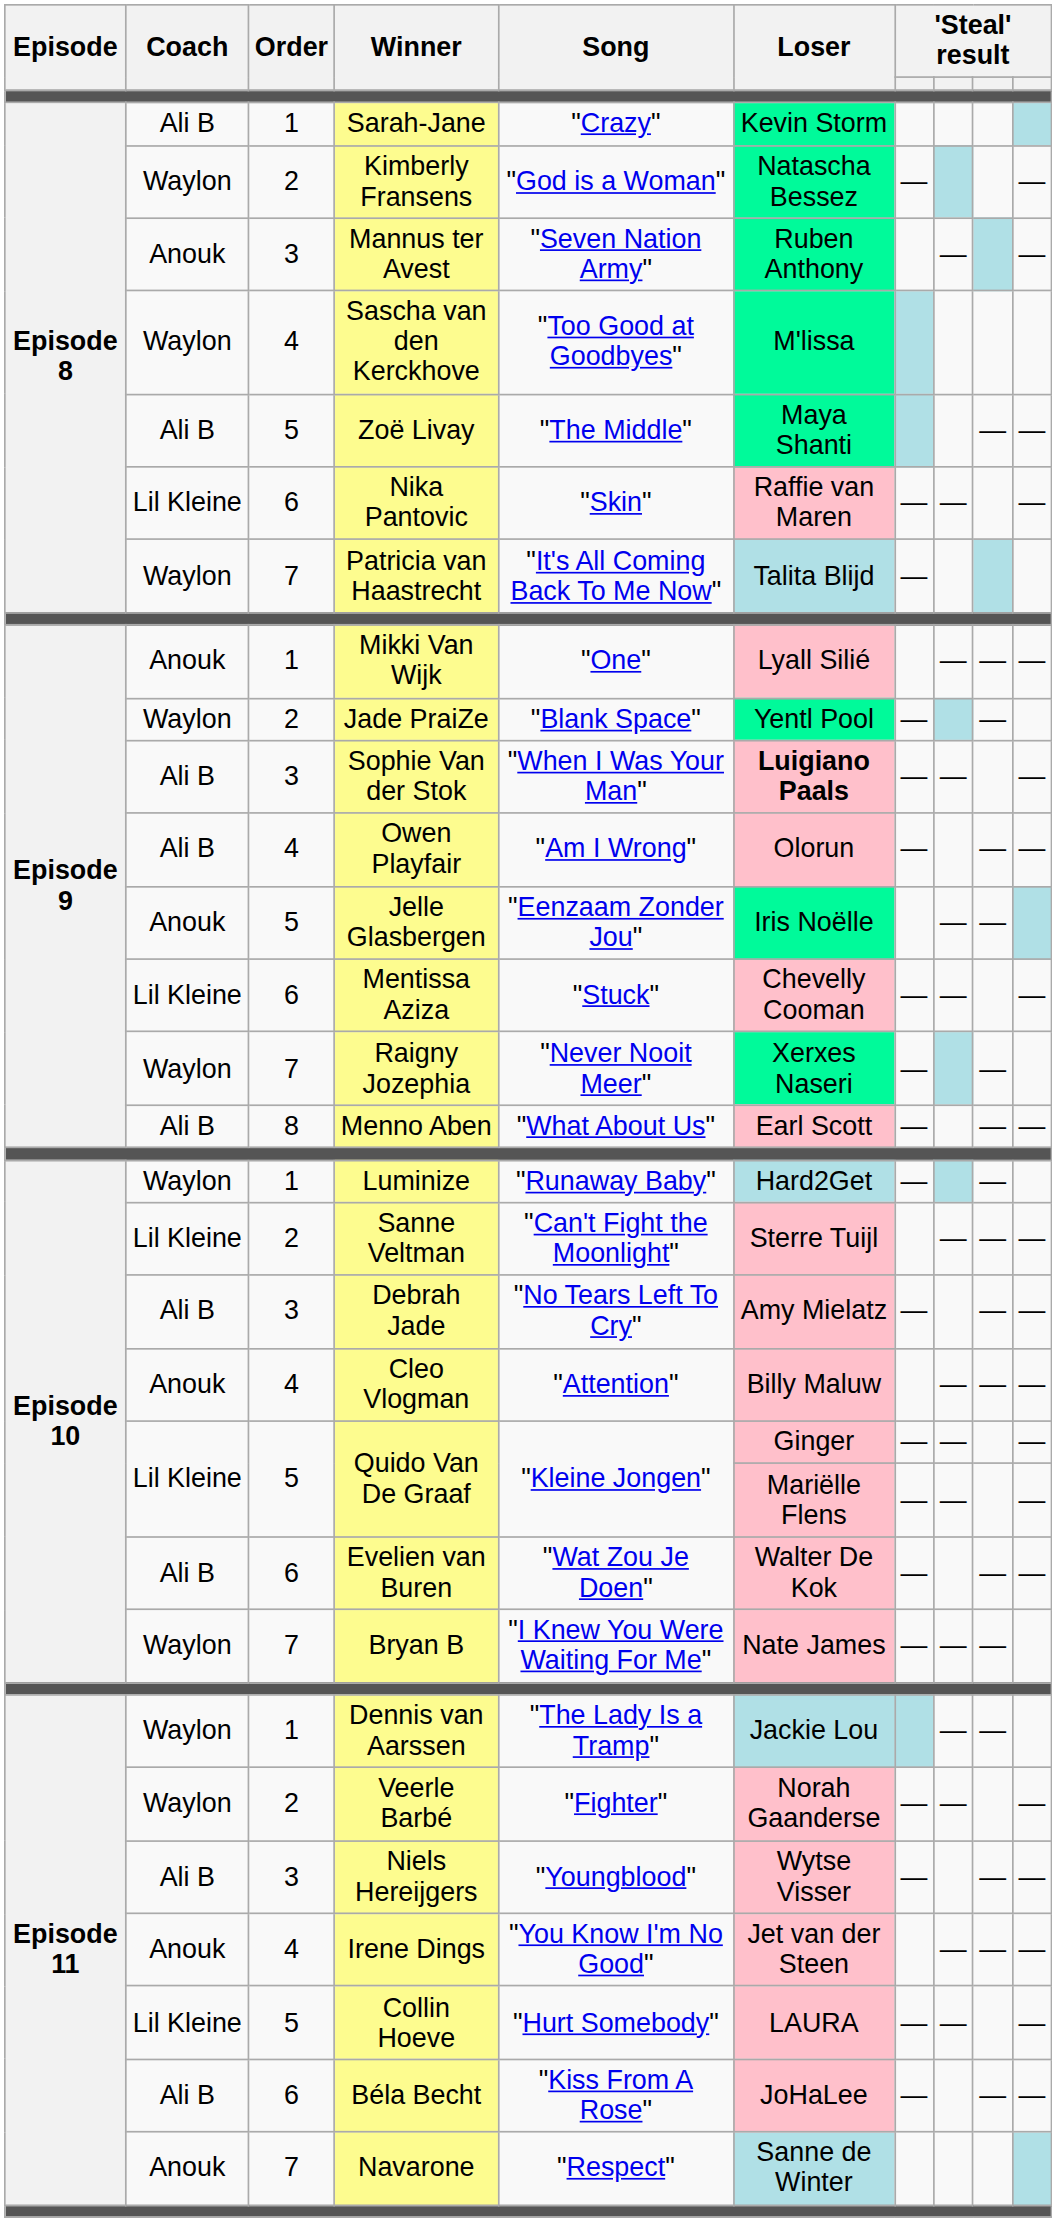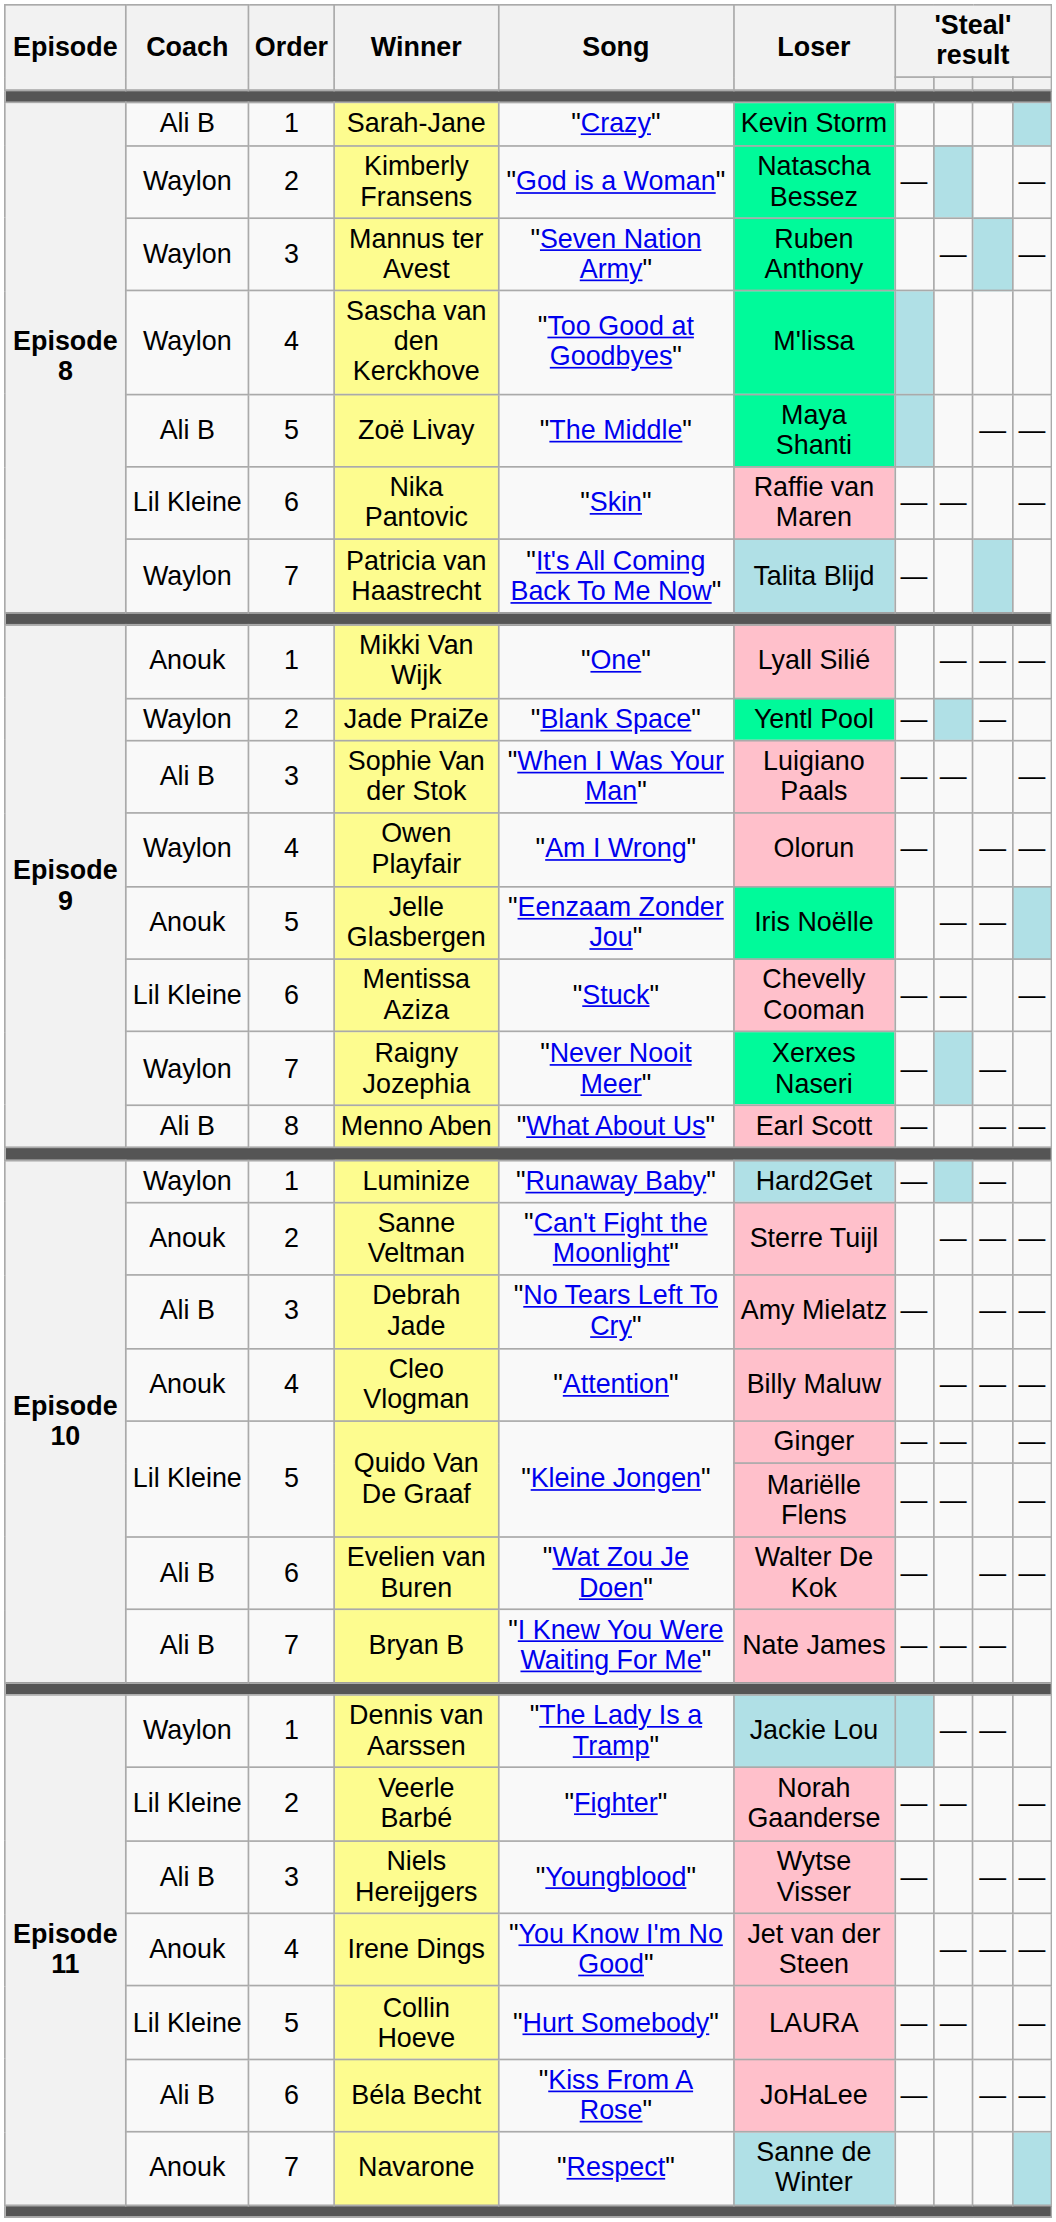Mannus ter Avest | Coach: Anouk -> Waylon
Sophie Van der Stok | Loser: bold -> normal
Owen Playfair | Coach: Ali B -> Waylon
Sanne Veltman | Coach: Lil Kleine -> Anouk
Bryan B | Coach: Waylon -> Ali B
Veerle Barbé | Coach: Waylon -> Lil Kleine
